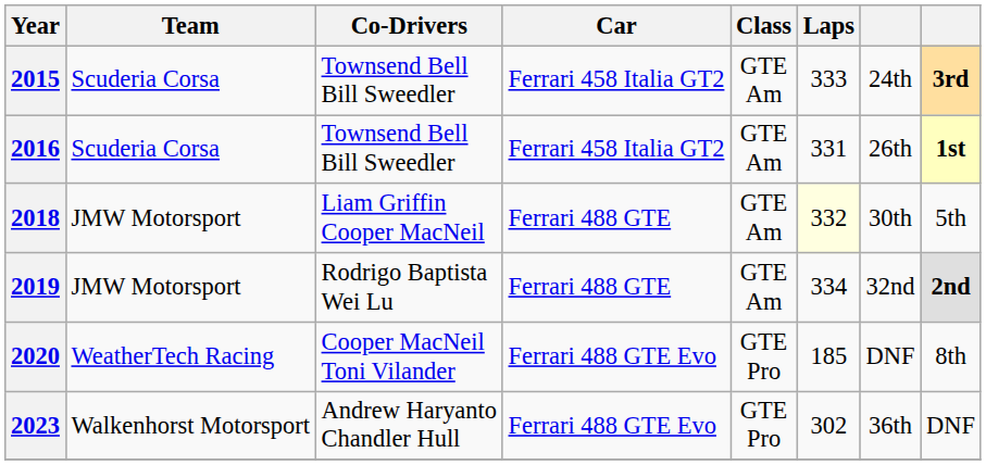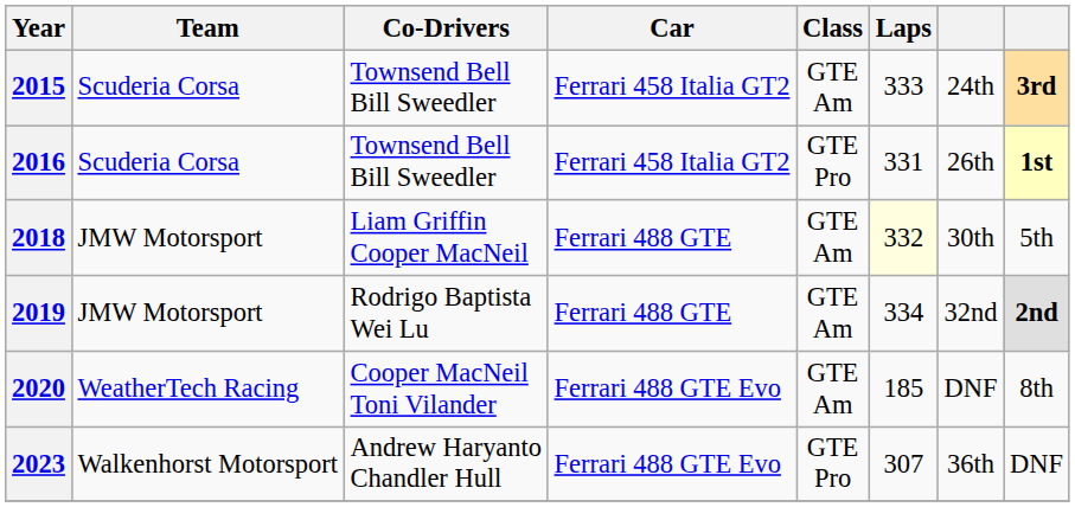2016 | Class: GTE Am -> GTE Pro
2020 | Class: GTE Pro -> GTE Am
2023 | Laps: 302 -> 307
